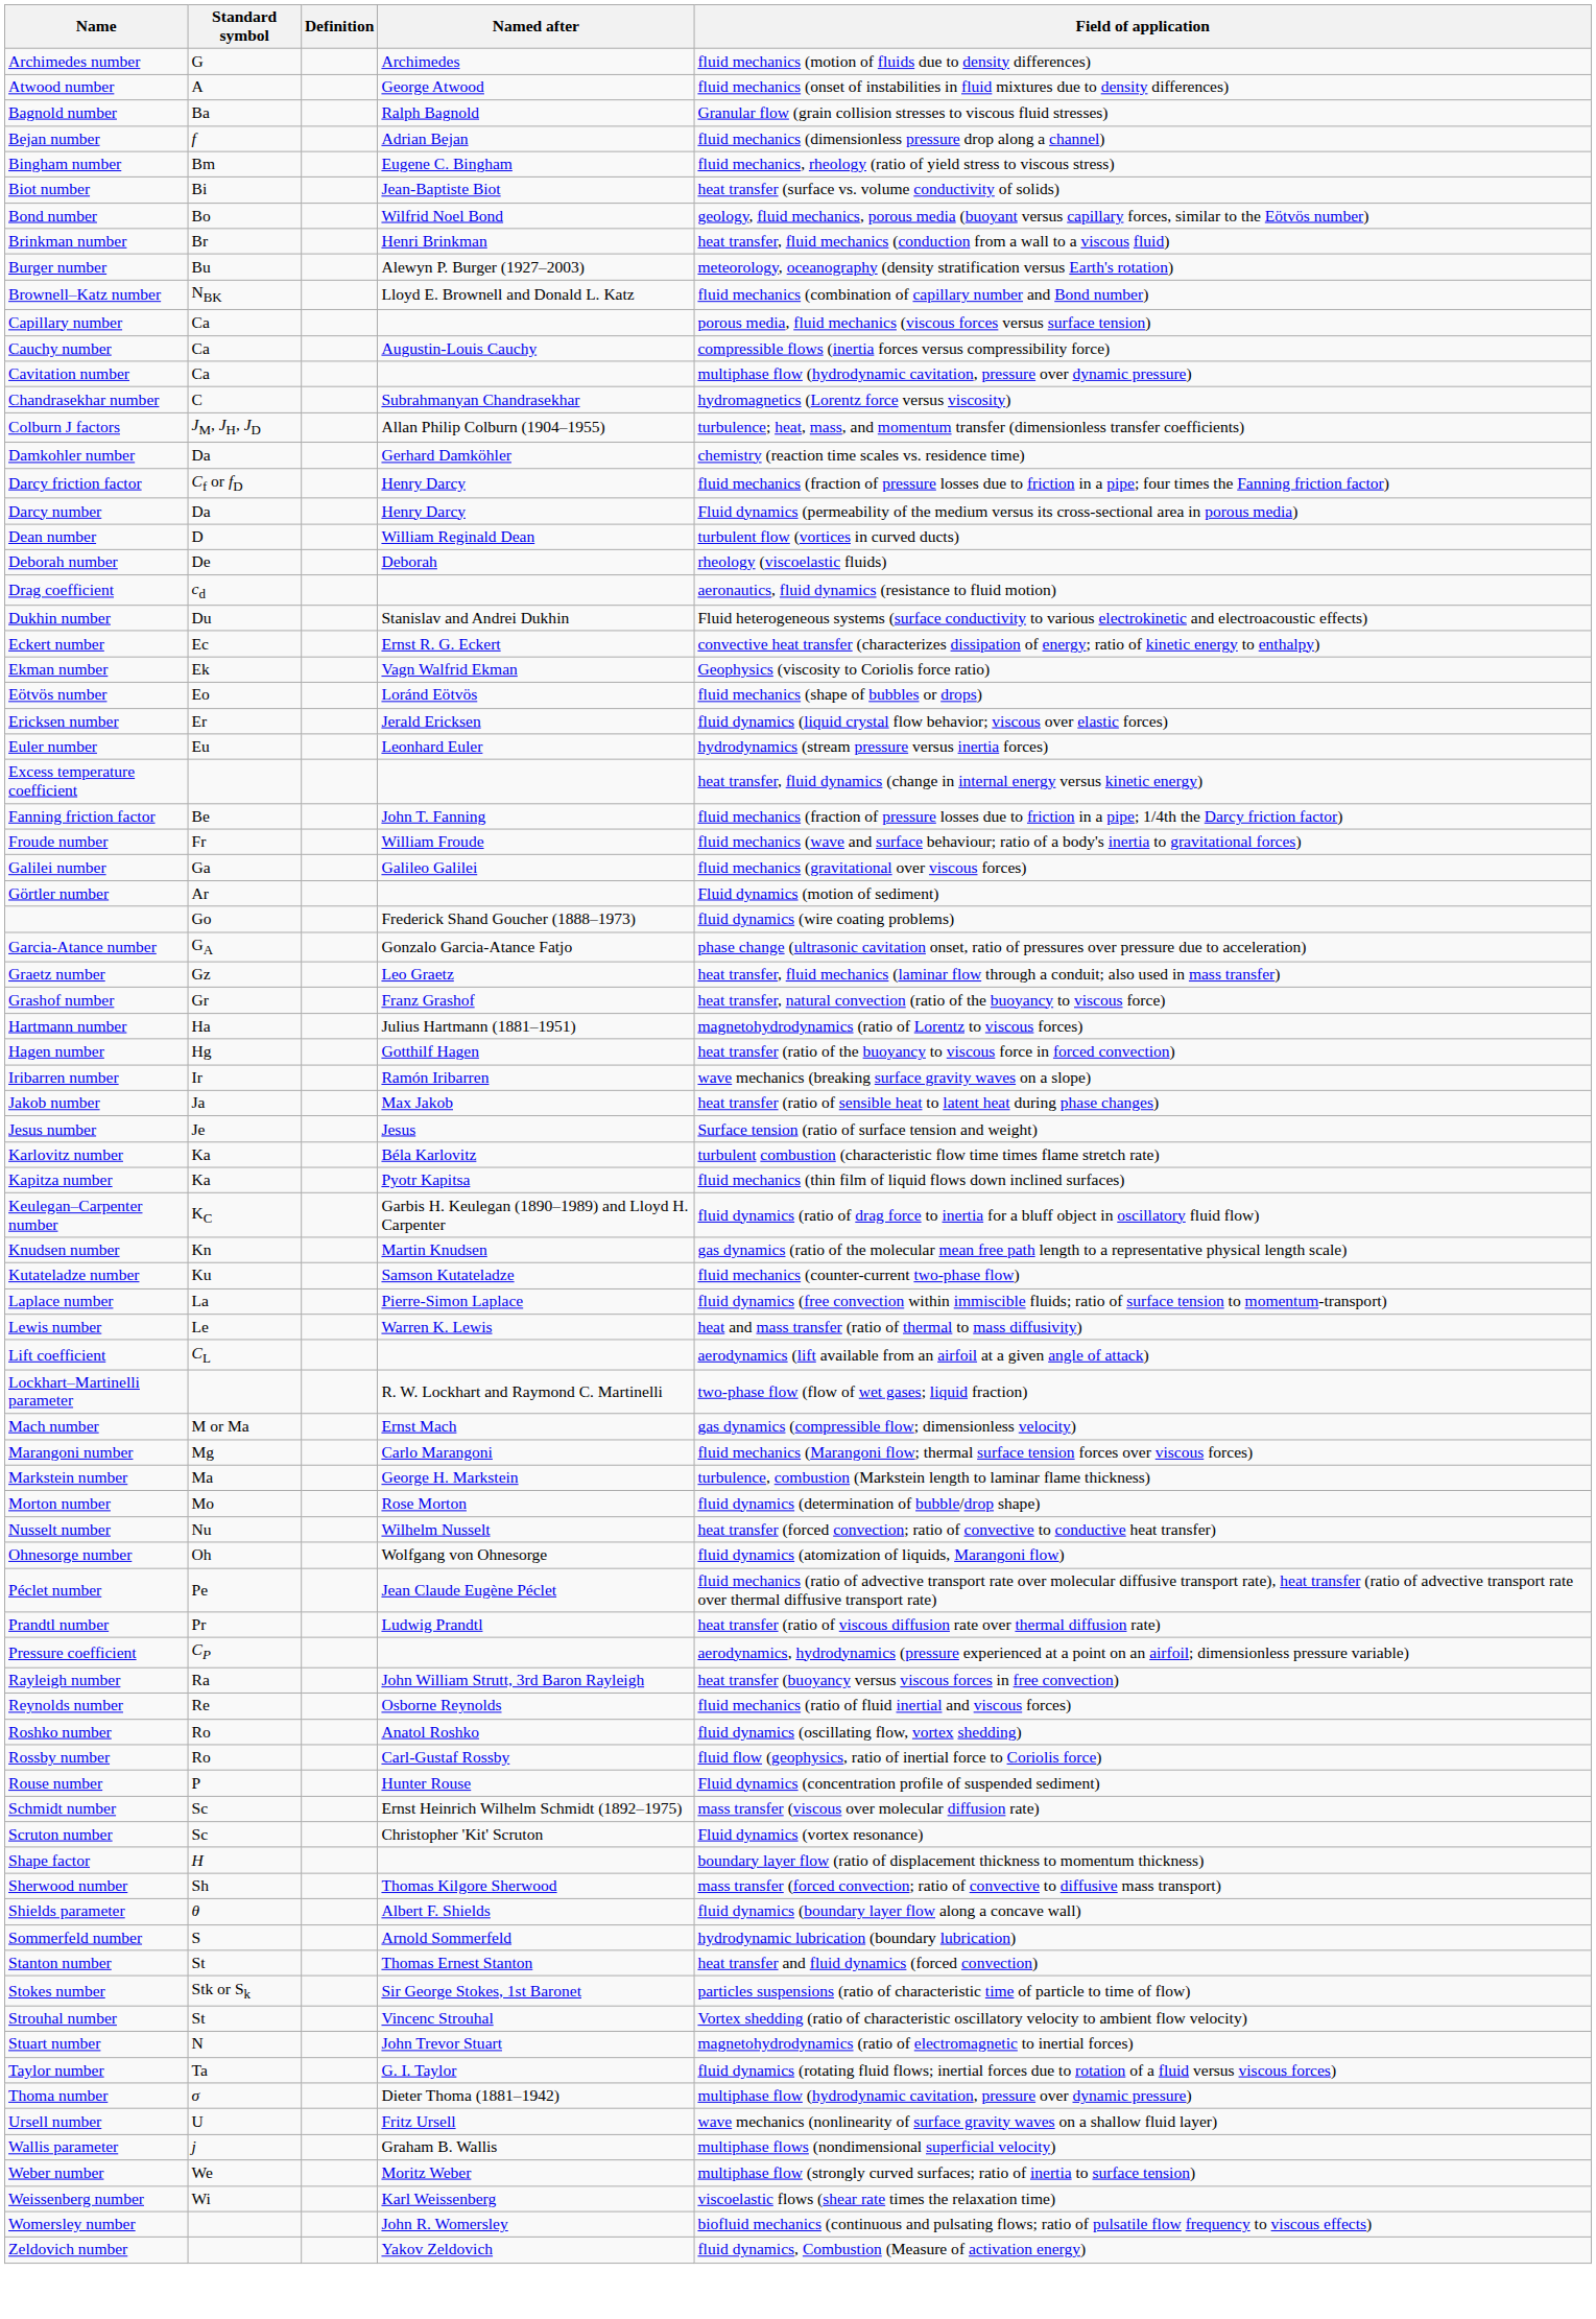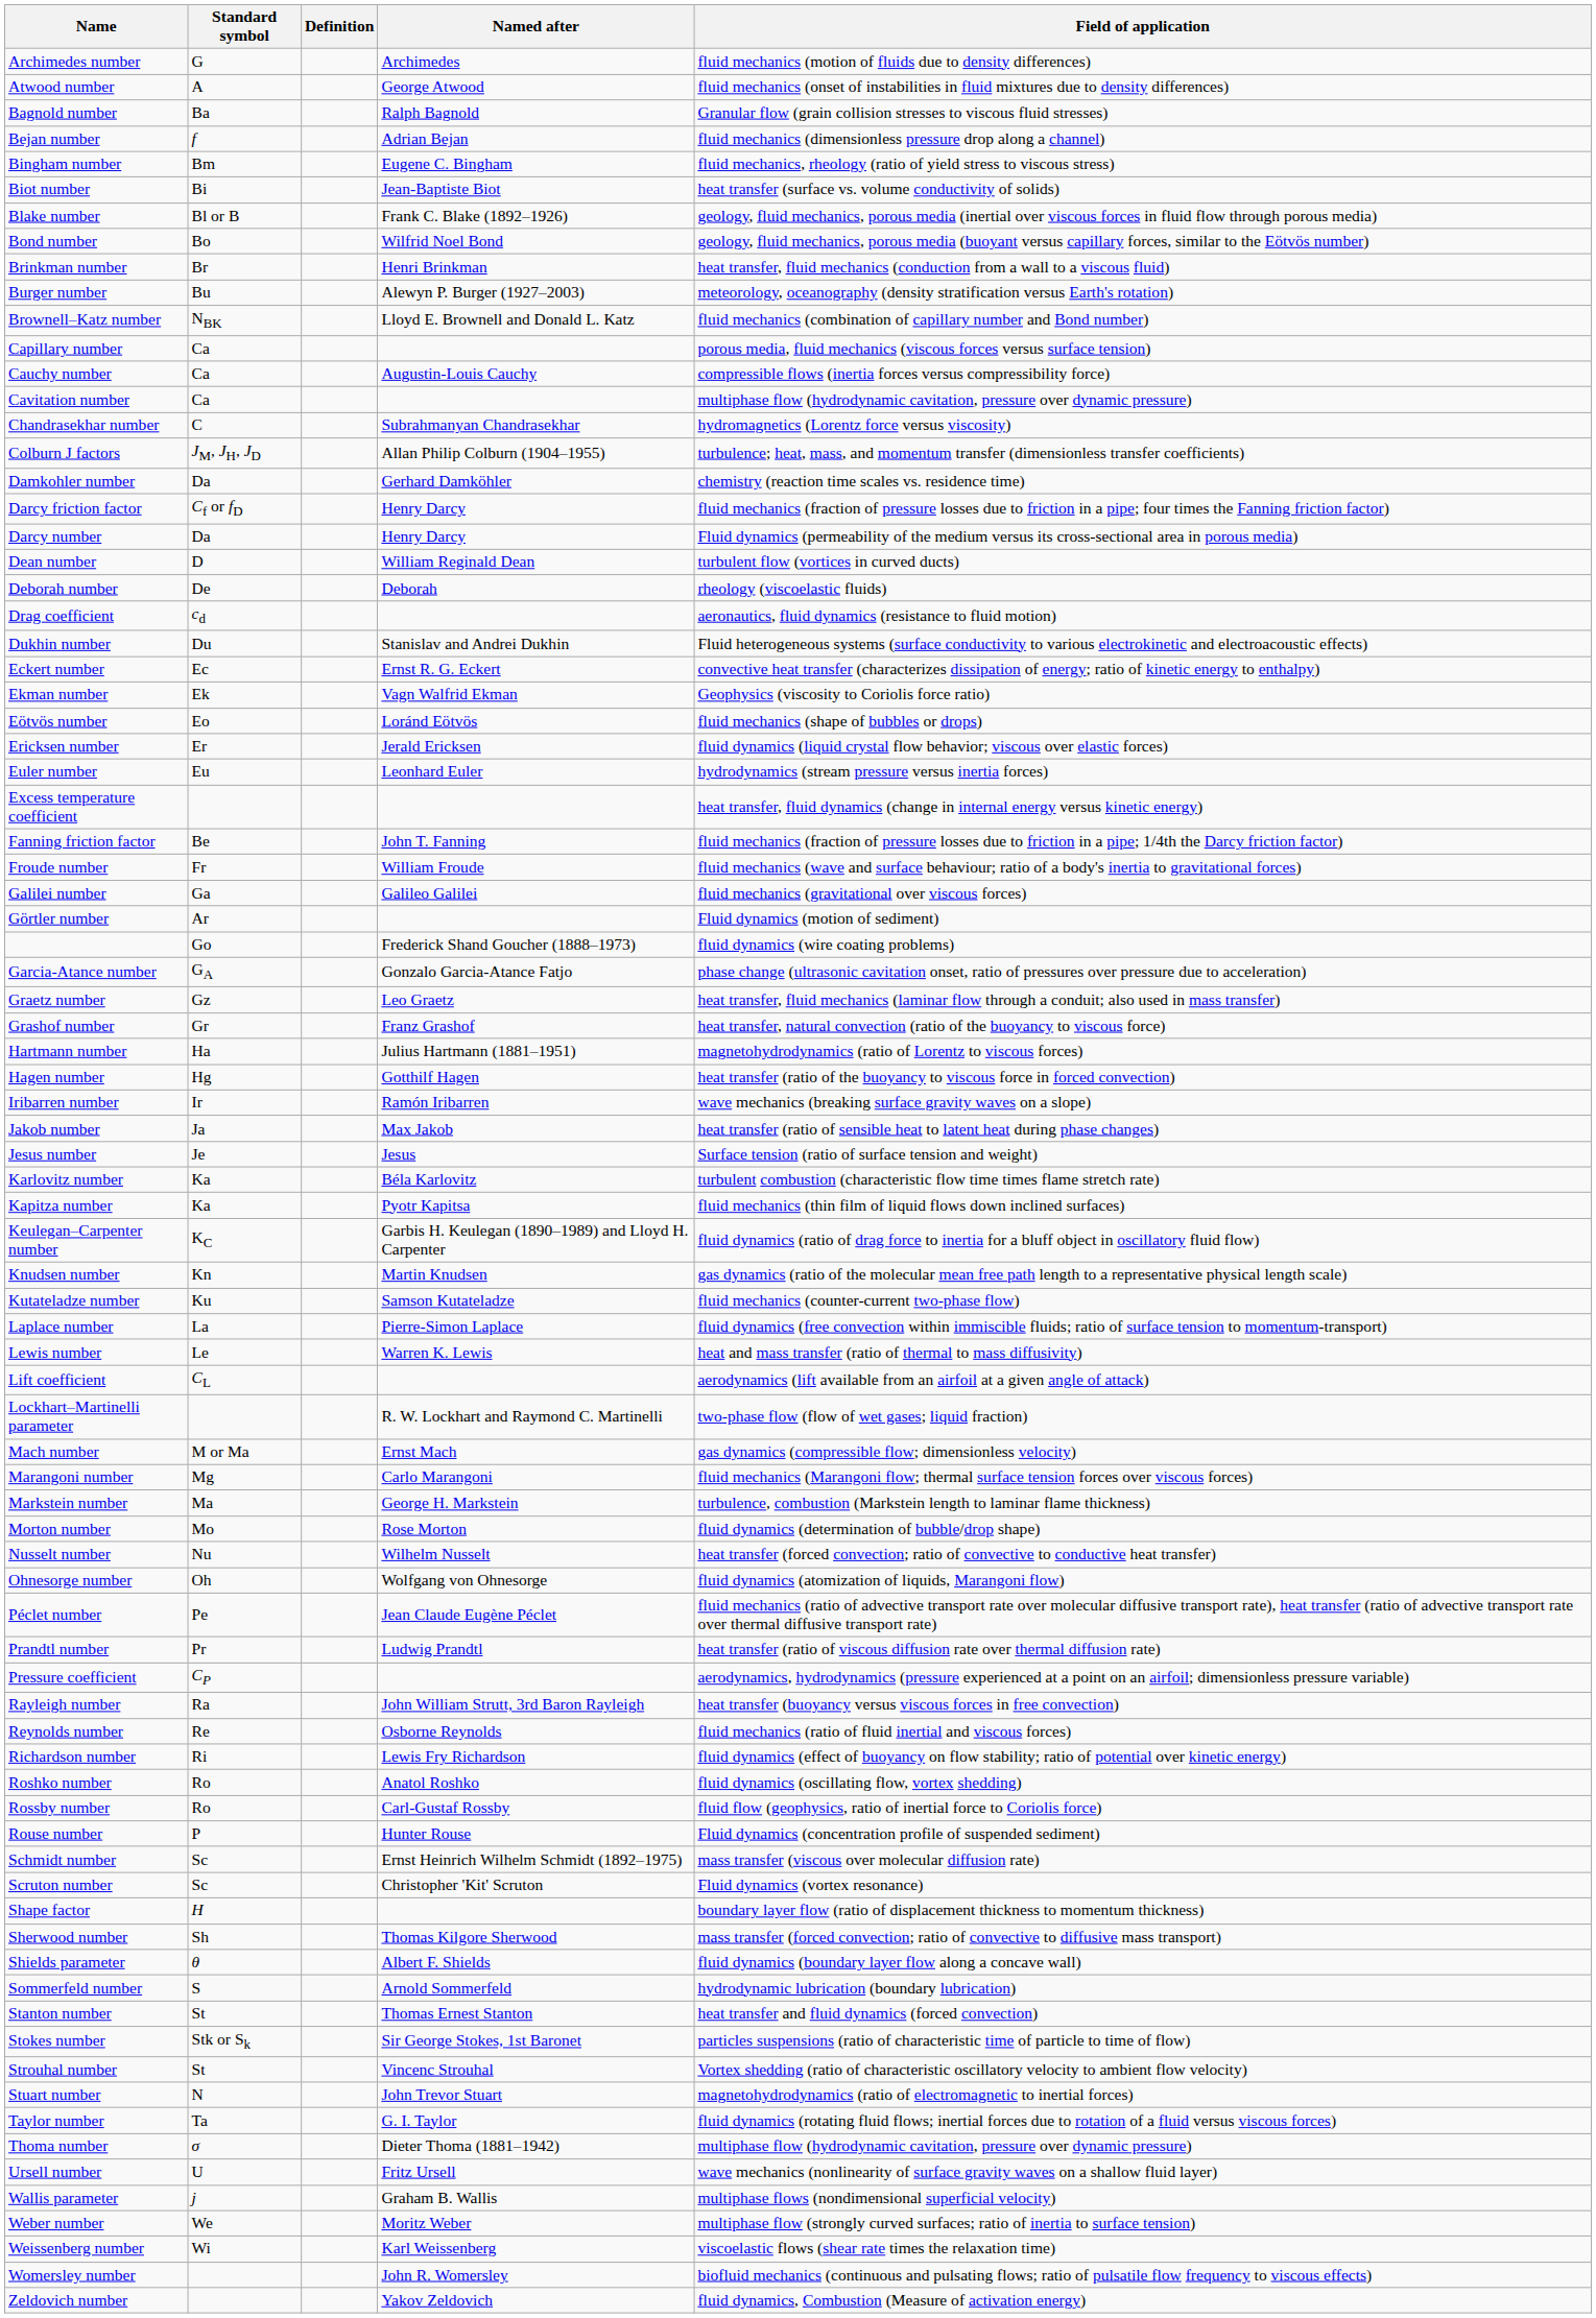+ row: Blake number | Bl or B | Frank C. Blake (1892–1926) | geology, fluid mechanics, porous media (inertial over viscous forces in fluid flow through porous media)
+ row: Richardson number | Ri | Lewis Fry Richardson | fluid dynamics (effect of buoyancy on flow stability; ratio of potential over kinetic energy)
